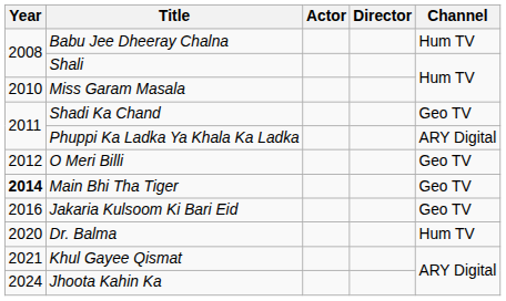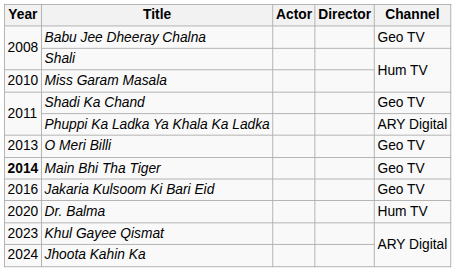Babu Jee Dheeray Chalna | Channel: Hum TV -> Geo TV
O Meri Billi | Year: 2012 -> 2013
Khul Gayee Qismat | Year: 2021 -> 2023
